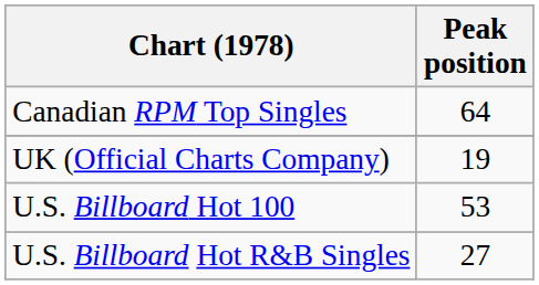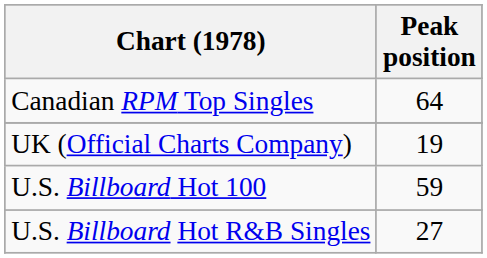U.S. Billboard Hot 100 | Peak position: 53 -> 59
